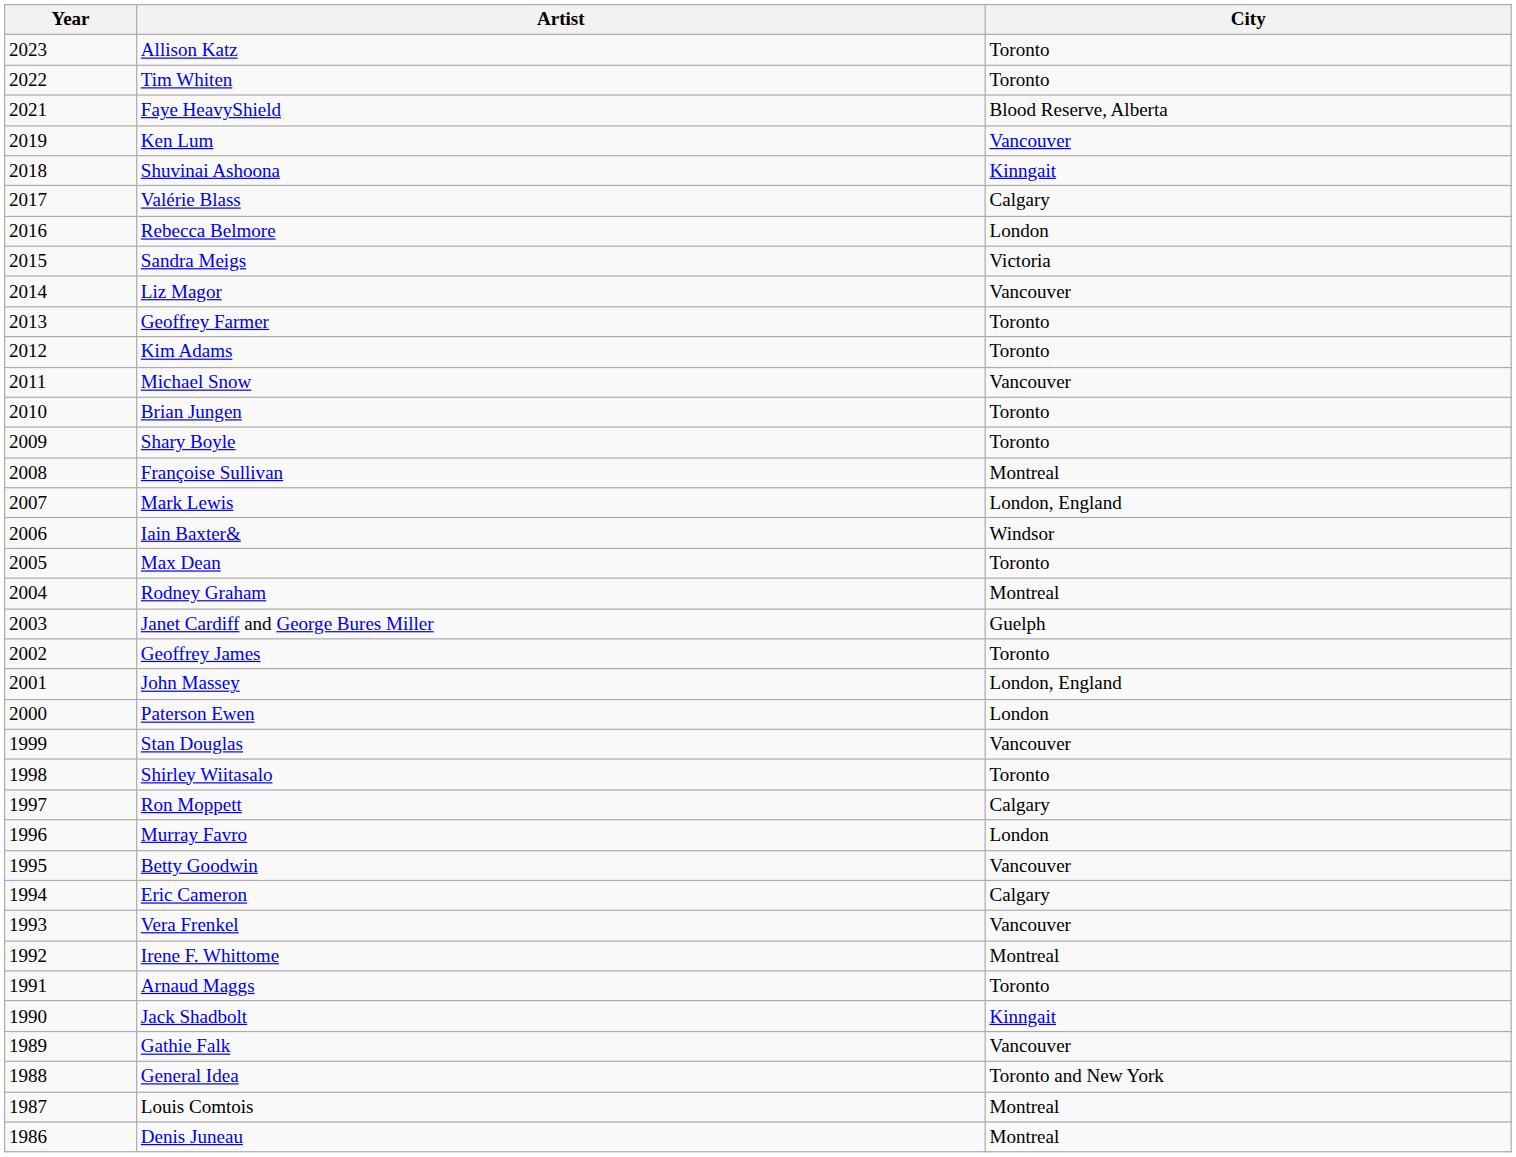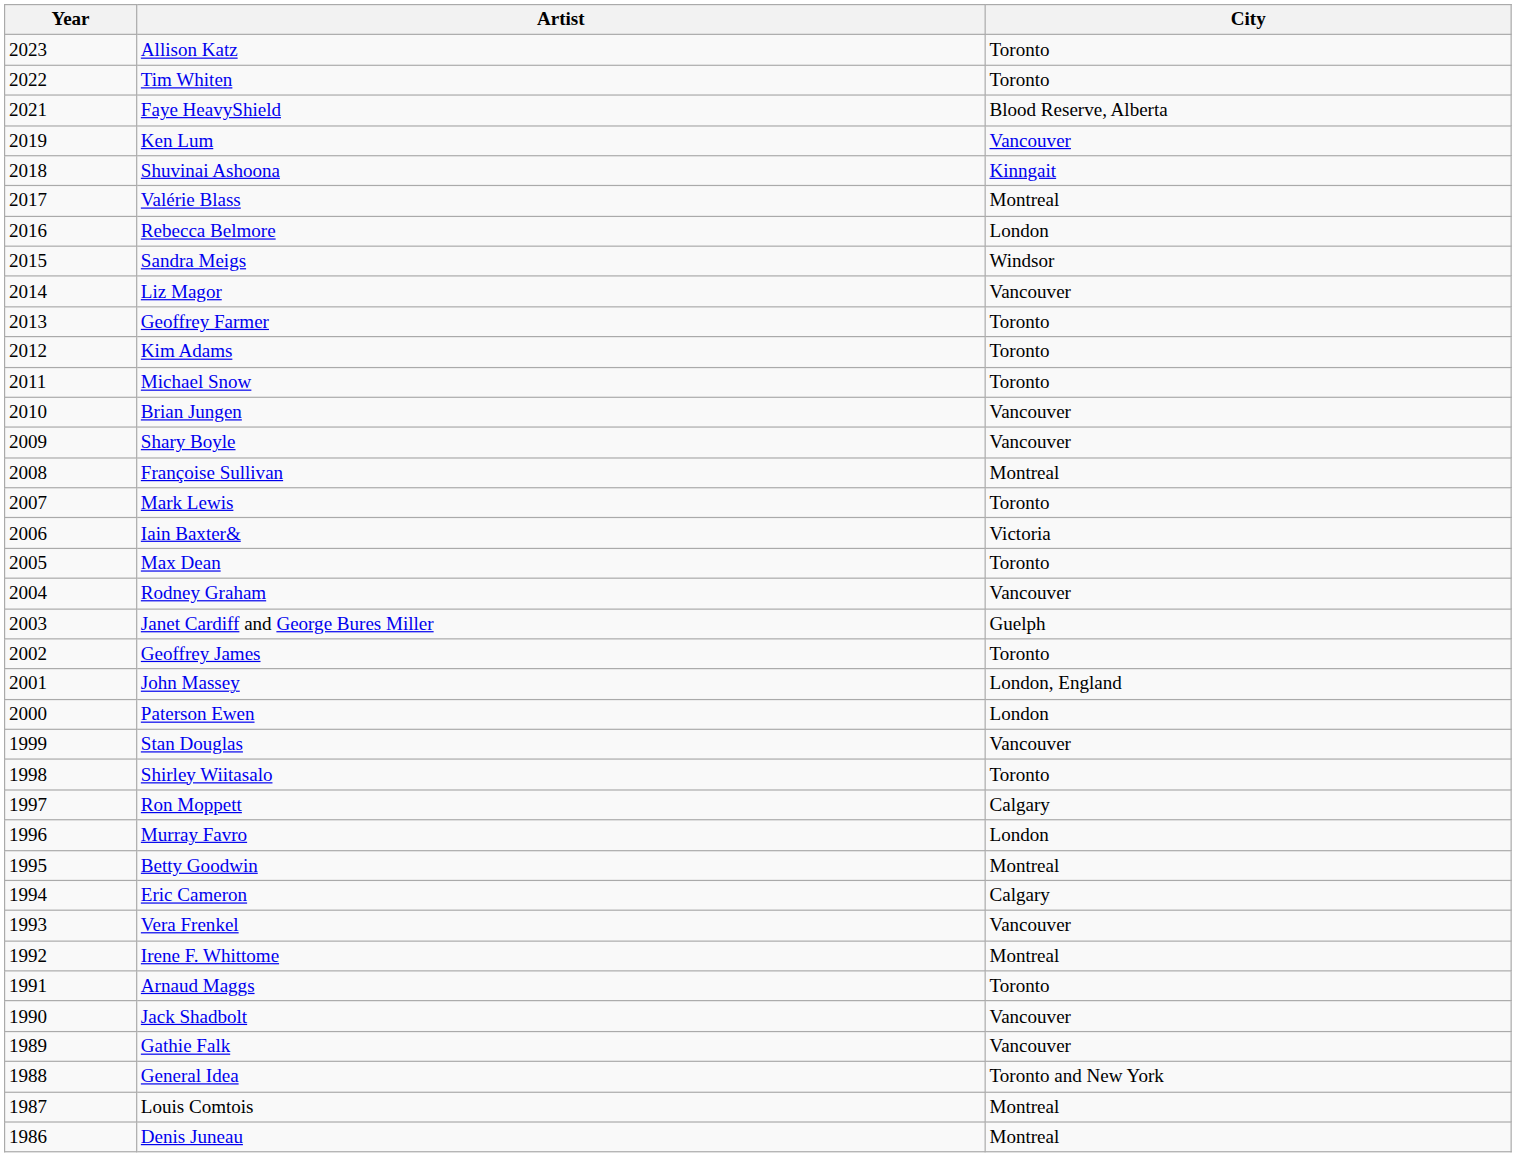Valérie Blass | City: Calgary -> Montreal
Sandra Meigs | City: Victoria -> Windsor
Michael Snow | City: Vancouver -> Toronto
Brian Jungen | City: Toronto -> Vancouver
Shary Boyle | City: Toronto -> Vancouver
Mark Lewis | City: London, England -> Toronto
Iain Baxter& | City: Windsor -> Victoria
Rodney Graham | City: Montreal -> Vancouver
Betty Goodwin | City: Vancouver -> Montreal
Jack Shadbolt | City: Kinngait -> Vancouver
